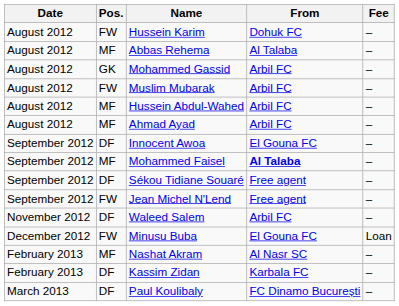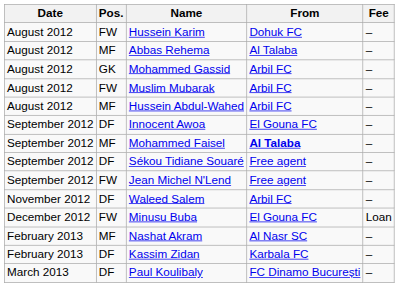- row: August 2012 | MF | Ahmad Ayad | Arbil FC | –
